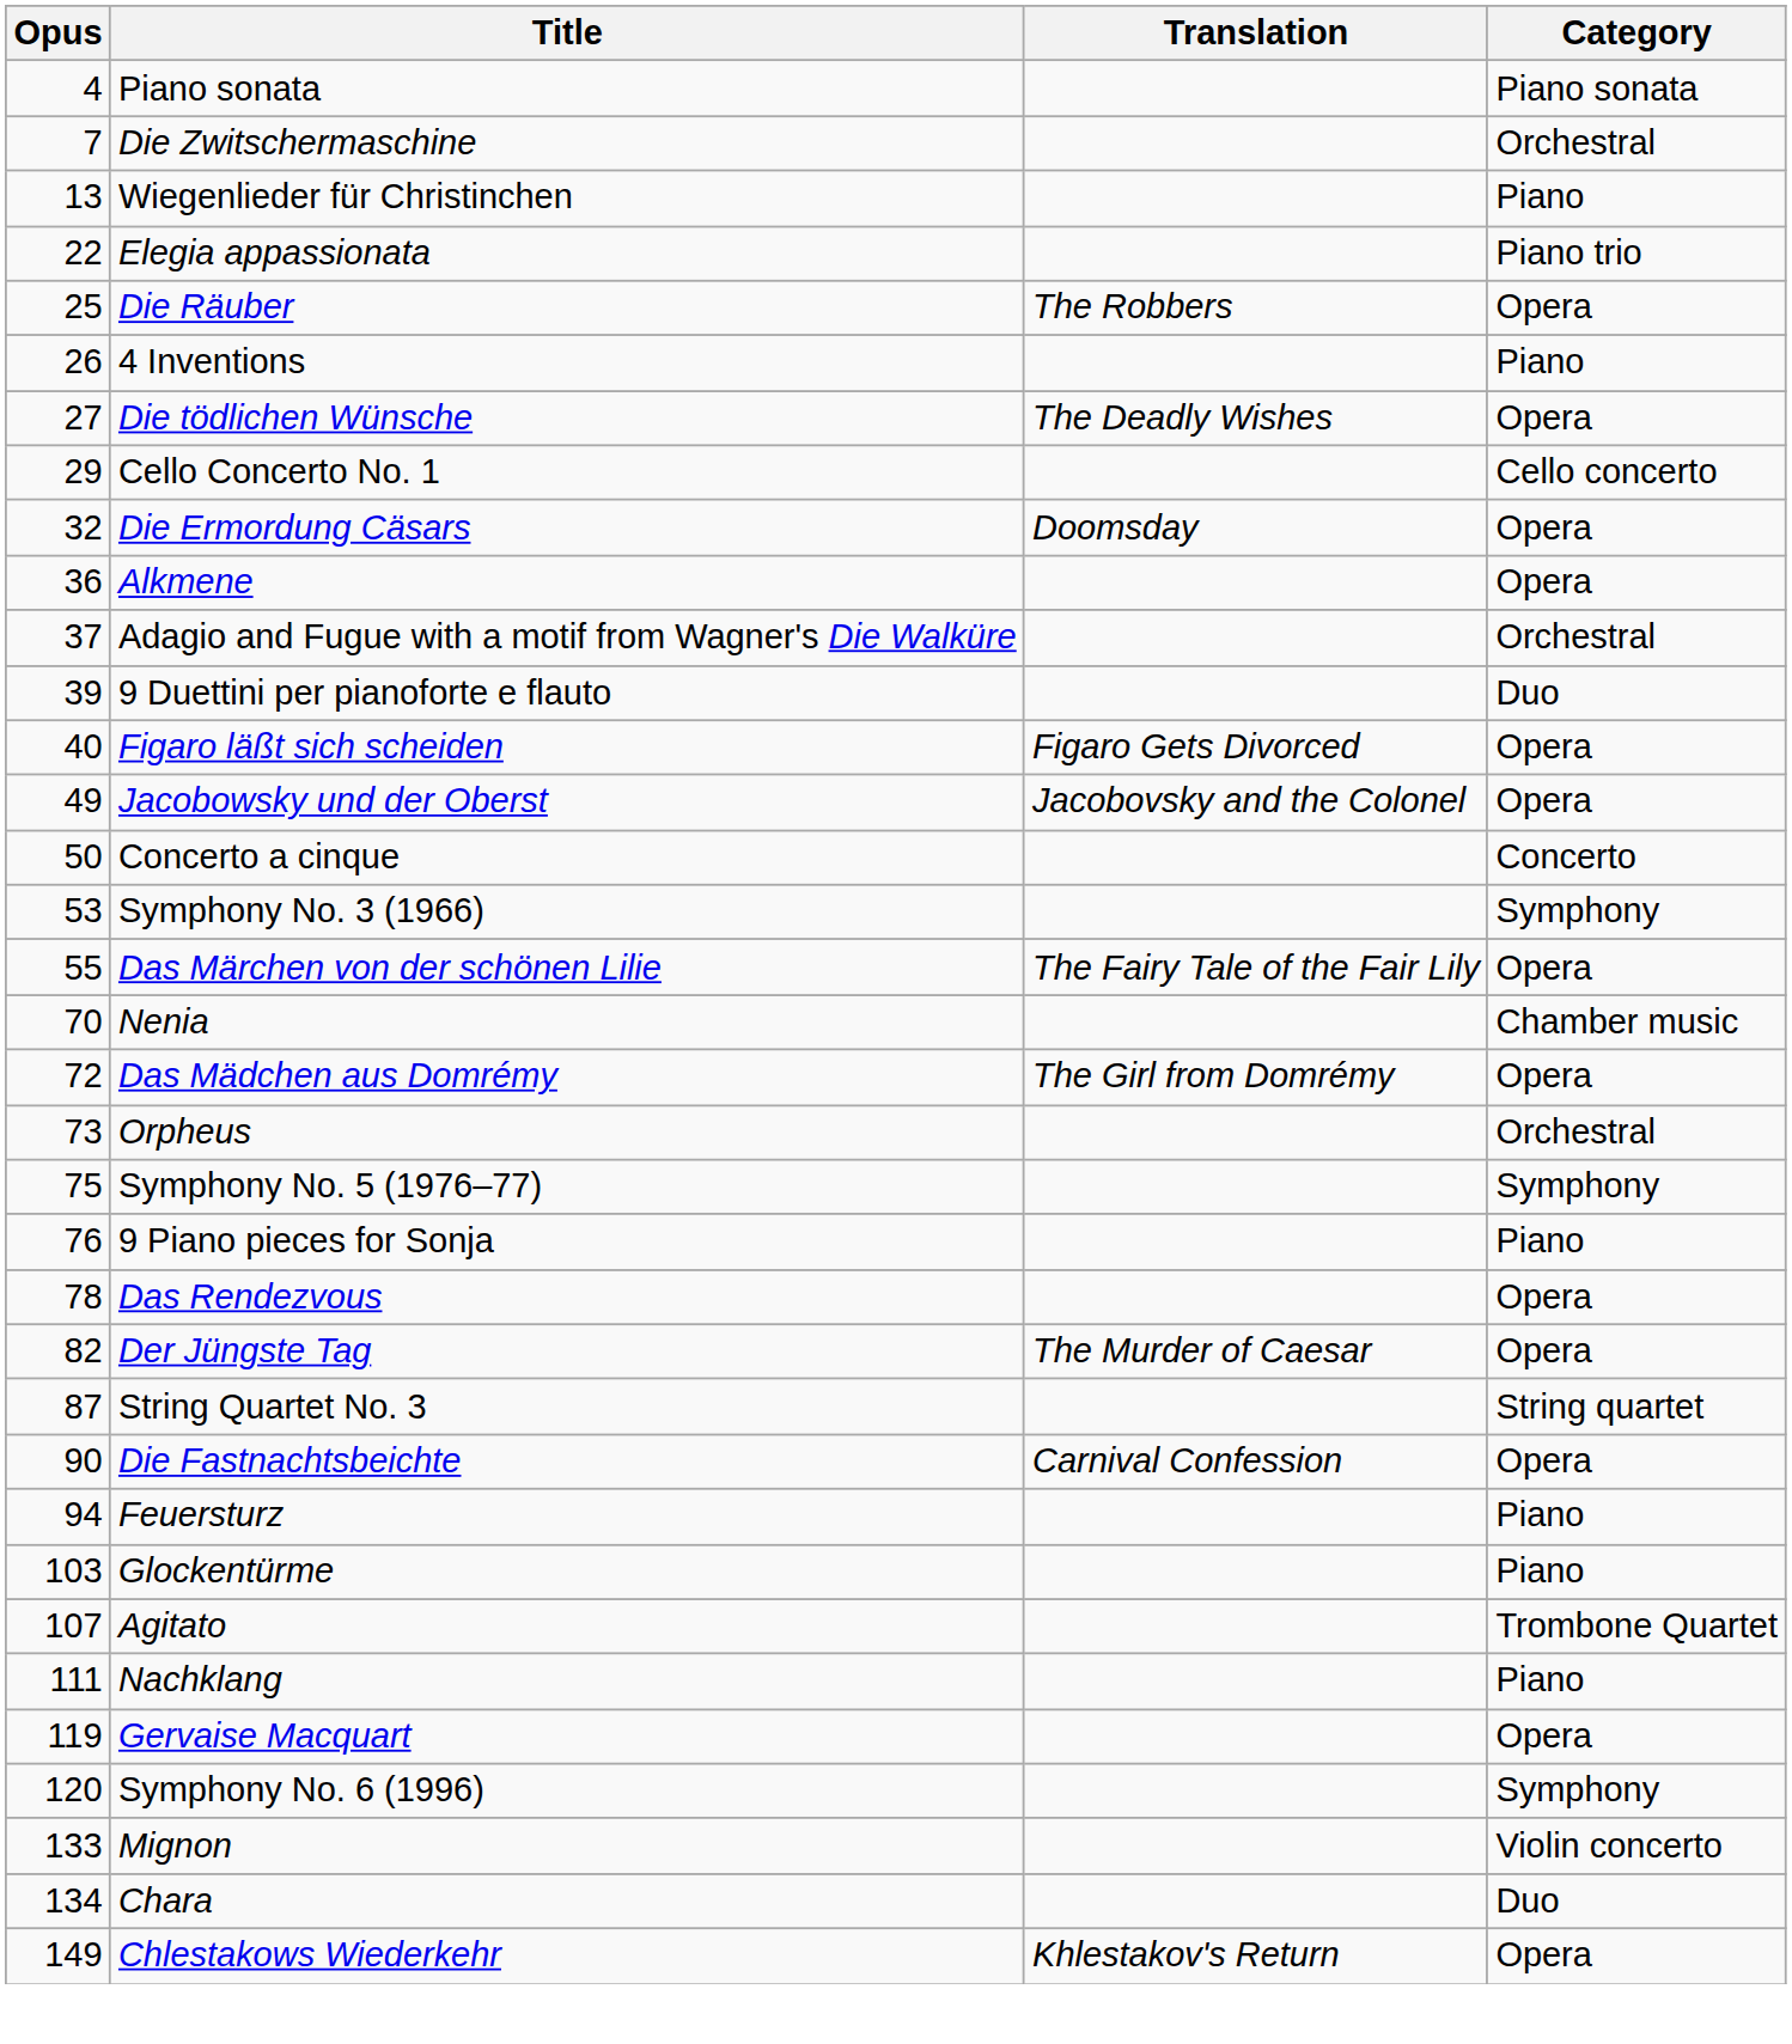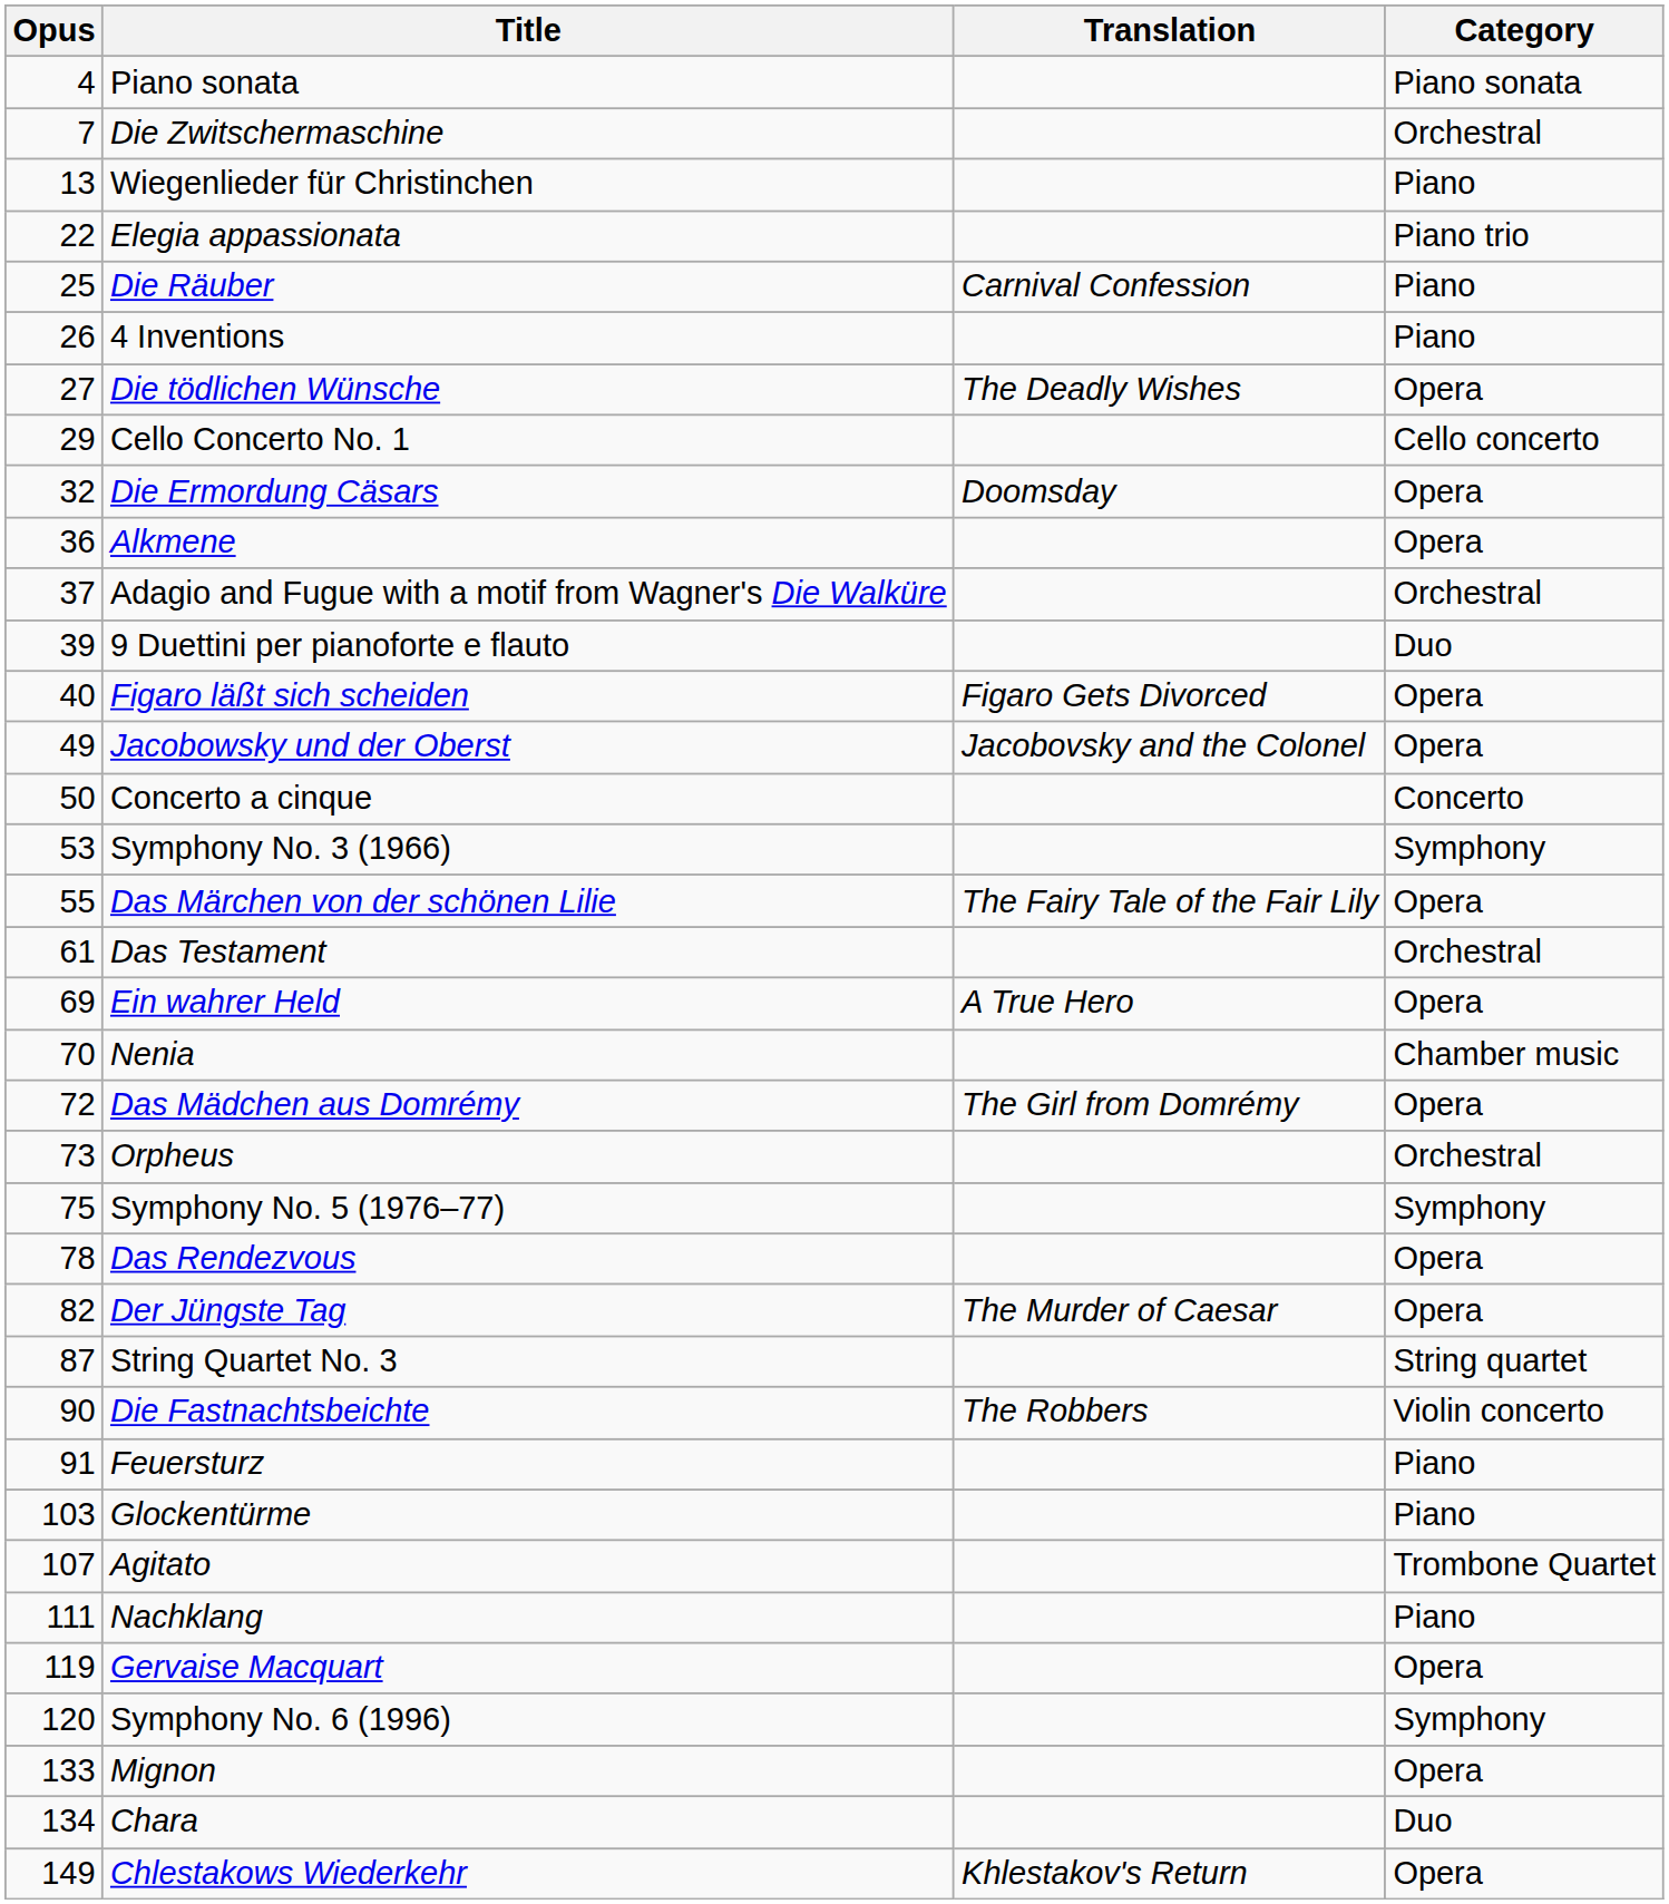Die Räuber | Translation: The Robbers -> Carnival Confession
Die Räuber | Category: Opera -> Piano
+ row: 61 | Das Testament | Orchestral
+ row: 69 | Ein wahrer Held | A True Hero | Opera
- row: 76 | 9 Piano pieces for Sonja | Piano
Die Fastnachtsbeichte | Translation: Carnival Confession -> The Robbers
Die Fastnachtsbeichte | Category: Opera -> Violin concerto
Feuersturz | Opus: 94 -> 91
Mignon | Category: Violin concerto -> Opera
